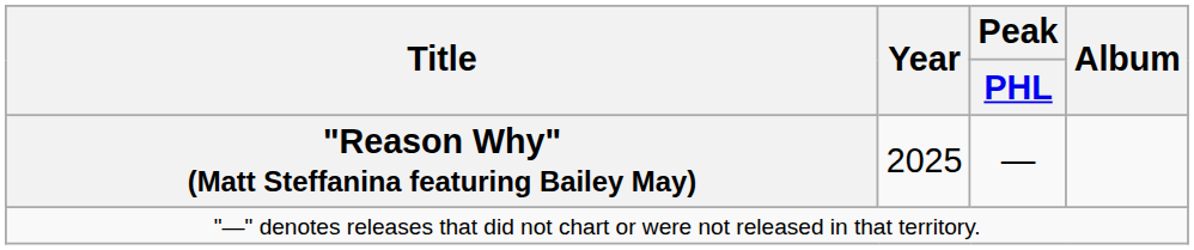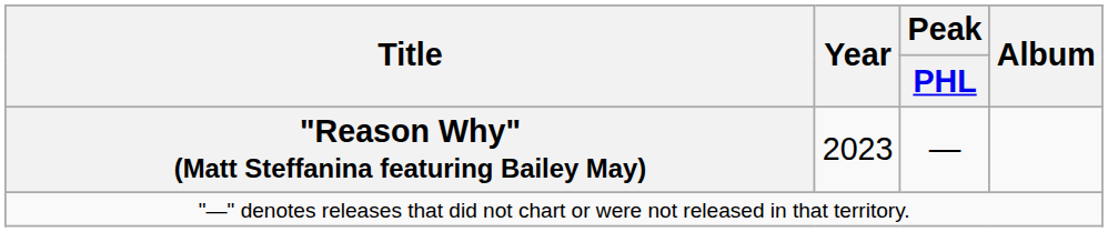"Reason Why" (Matt Steffanina featuring Bailey May) | Year: 2025 -> 2023
